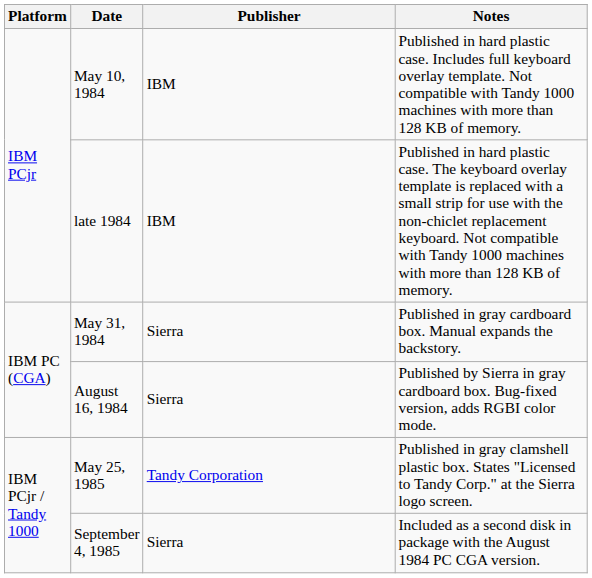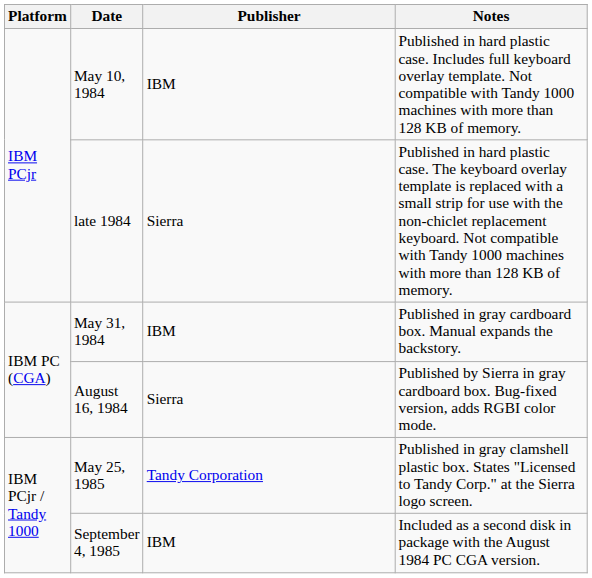late 1984 | Publisher: IBM -> Sierra
May 31, 1984 | Publisher: Sierra -> IBM
September 4, 1985 | Publisher: Sierra -> IBM
